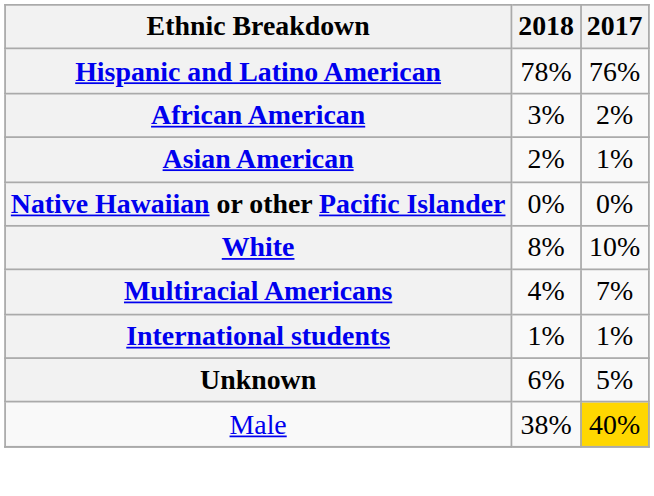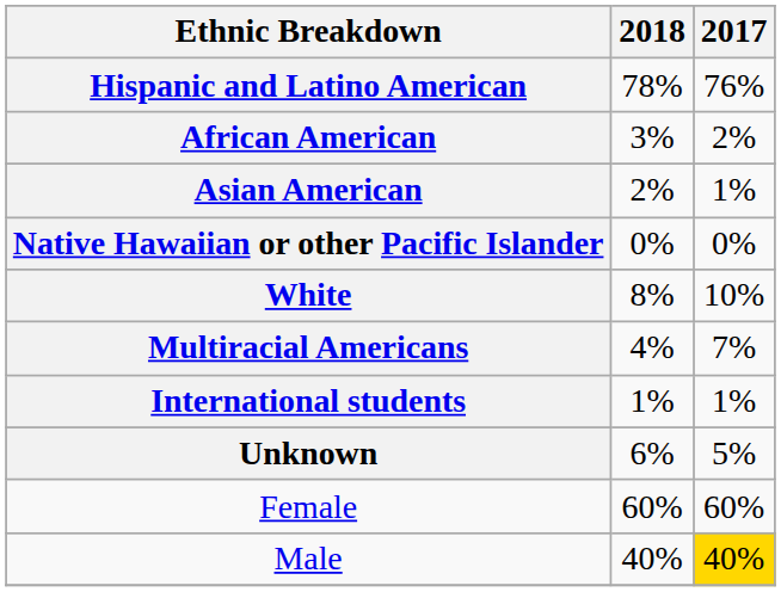+ row: Female | 60% | 60%
Male | 2018: 38% -> 40%
